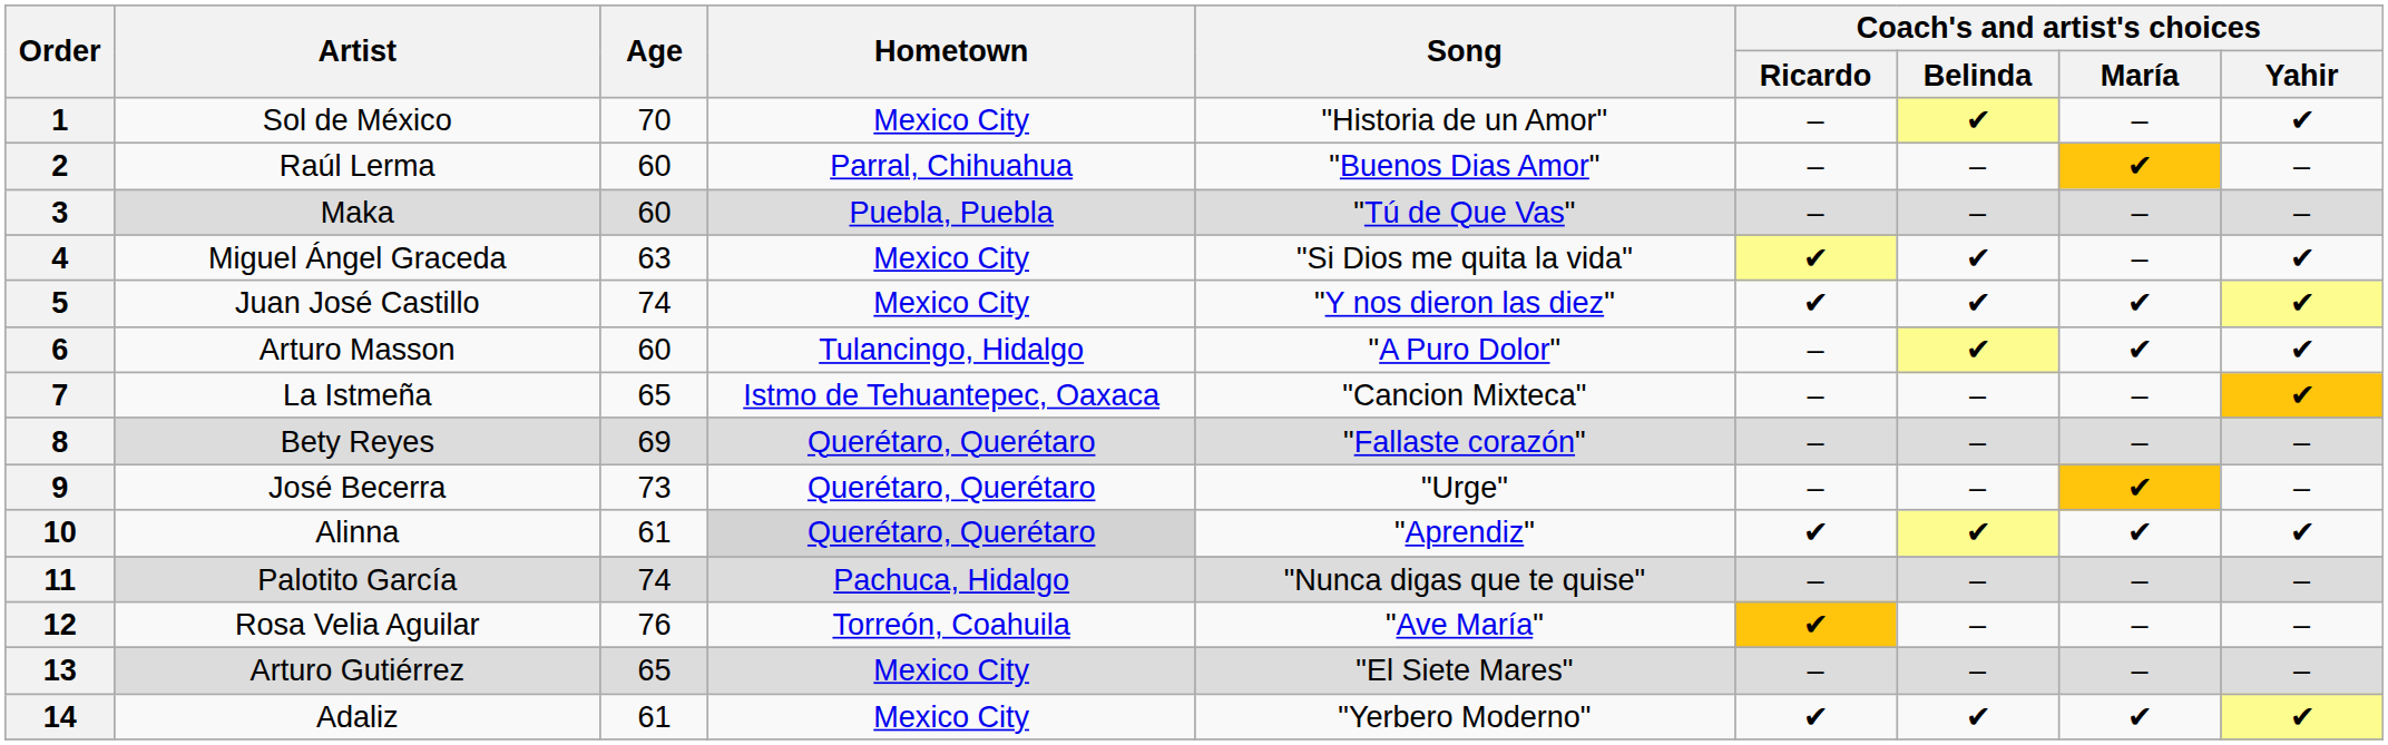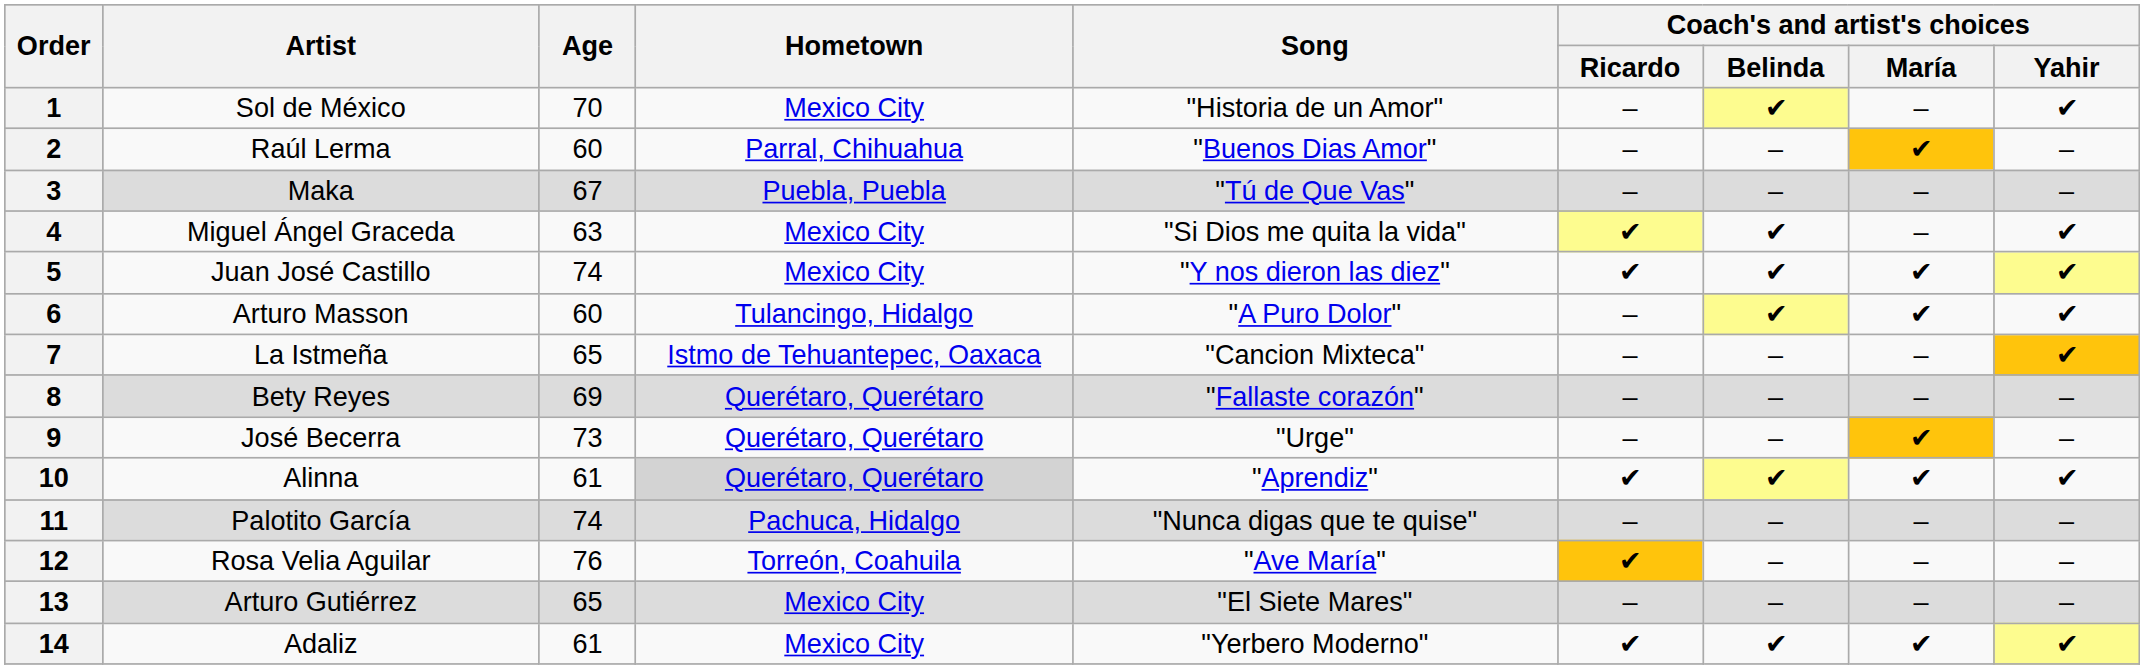3 | Age: 60 -> 67
